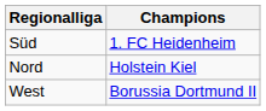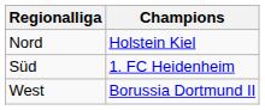rows swapped: Nord <-> Süd
